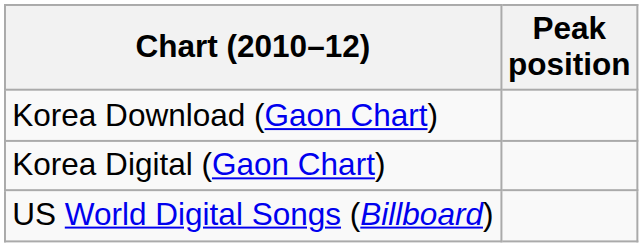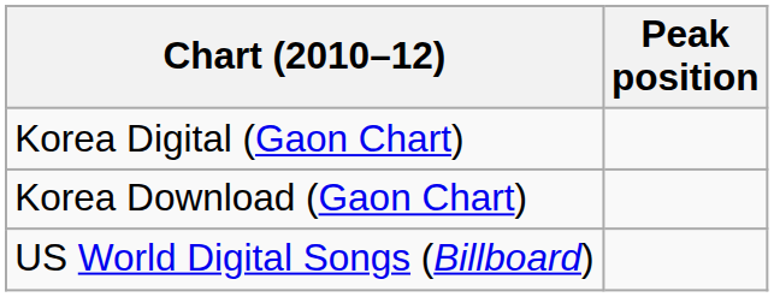rows swapped: Korea Digital (Gaon Chart) <-> Korea Download (Gaon Chart)
